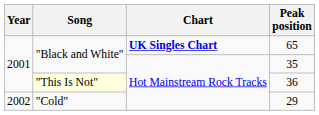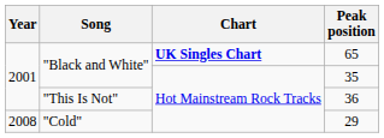36 | Song: lightyellow background -> no background
29 | Year: 2002 -> 2008
